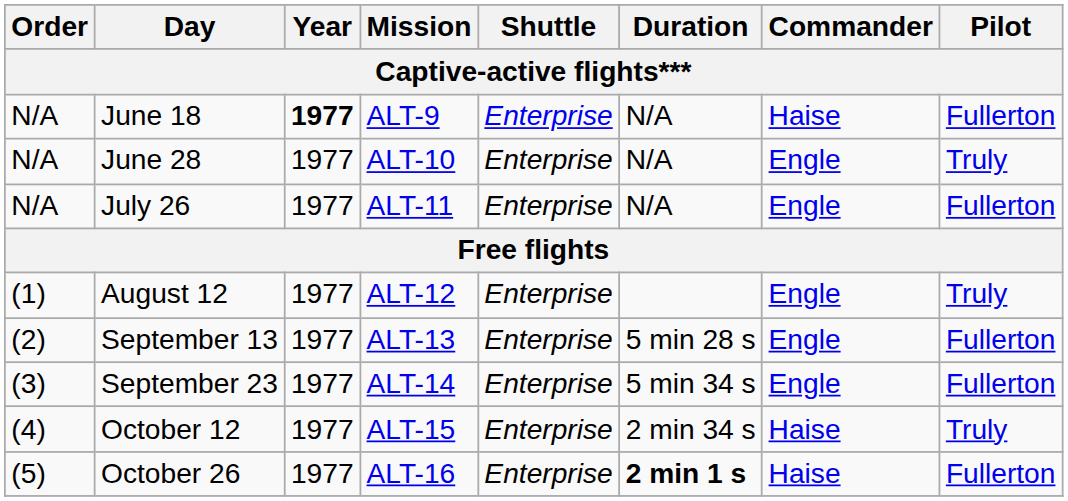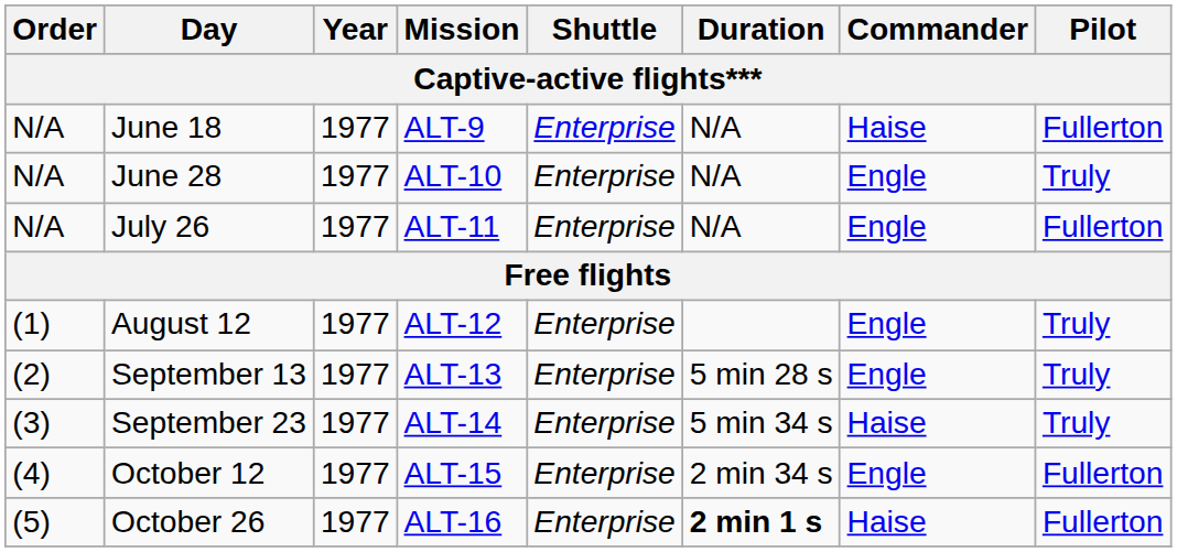June 18 | Year: bold -> normal
September 13 | Pilot: Fullerton -> Truly
September 23 | Commander: Engle -> Haise
September 23 | Pilot: Fullerton -> Truly
October 12 | Commander: Haise -> Engle
October 12 | Pilot: Truly -> Fullerton
